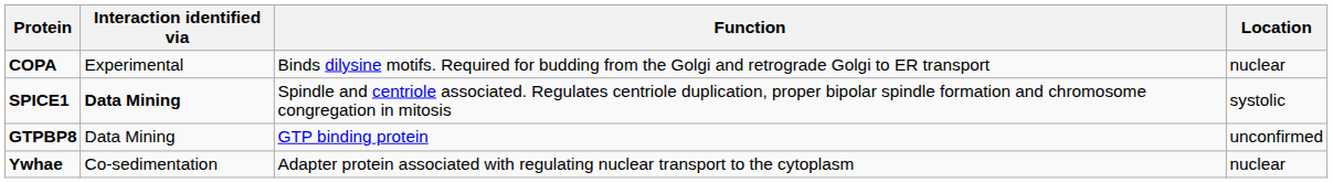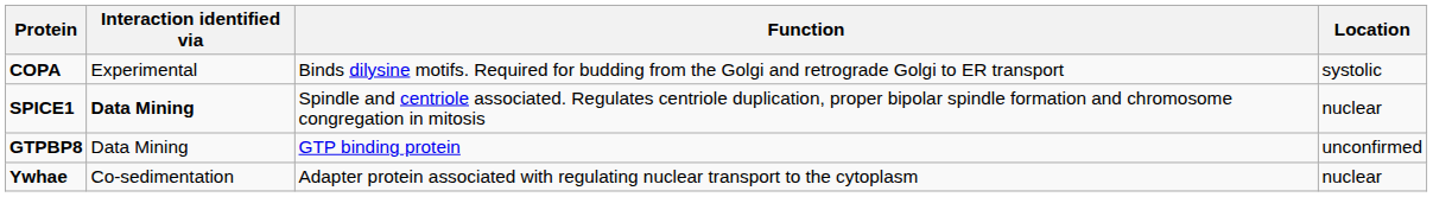COPA | Location: nuclear -> systolic
SPICE1 | Location: systolic -> nuclear
